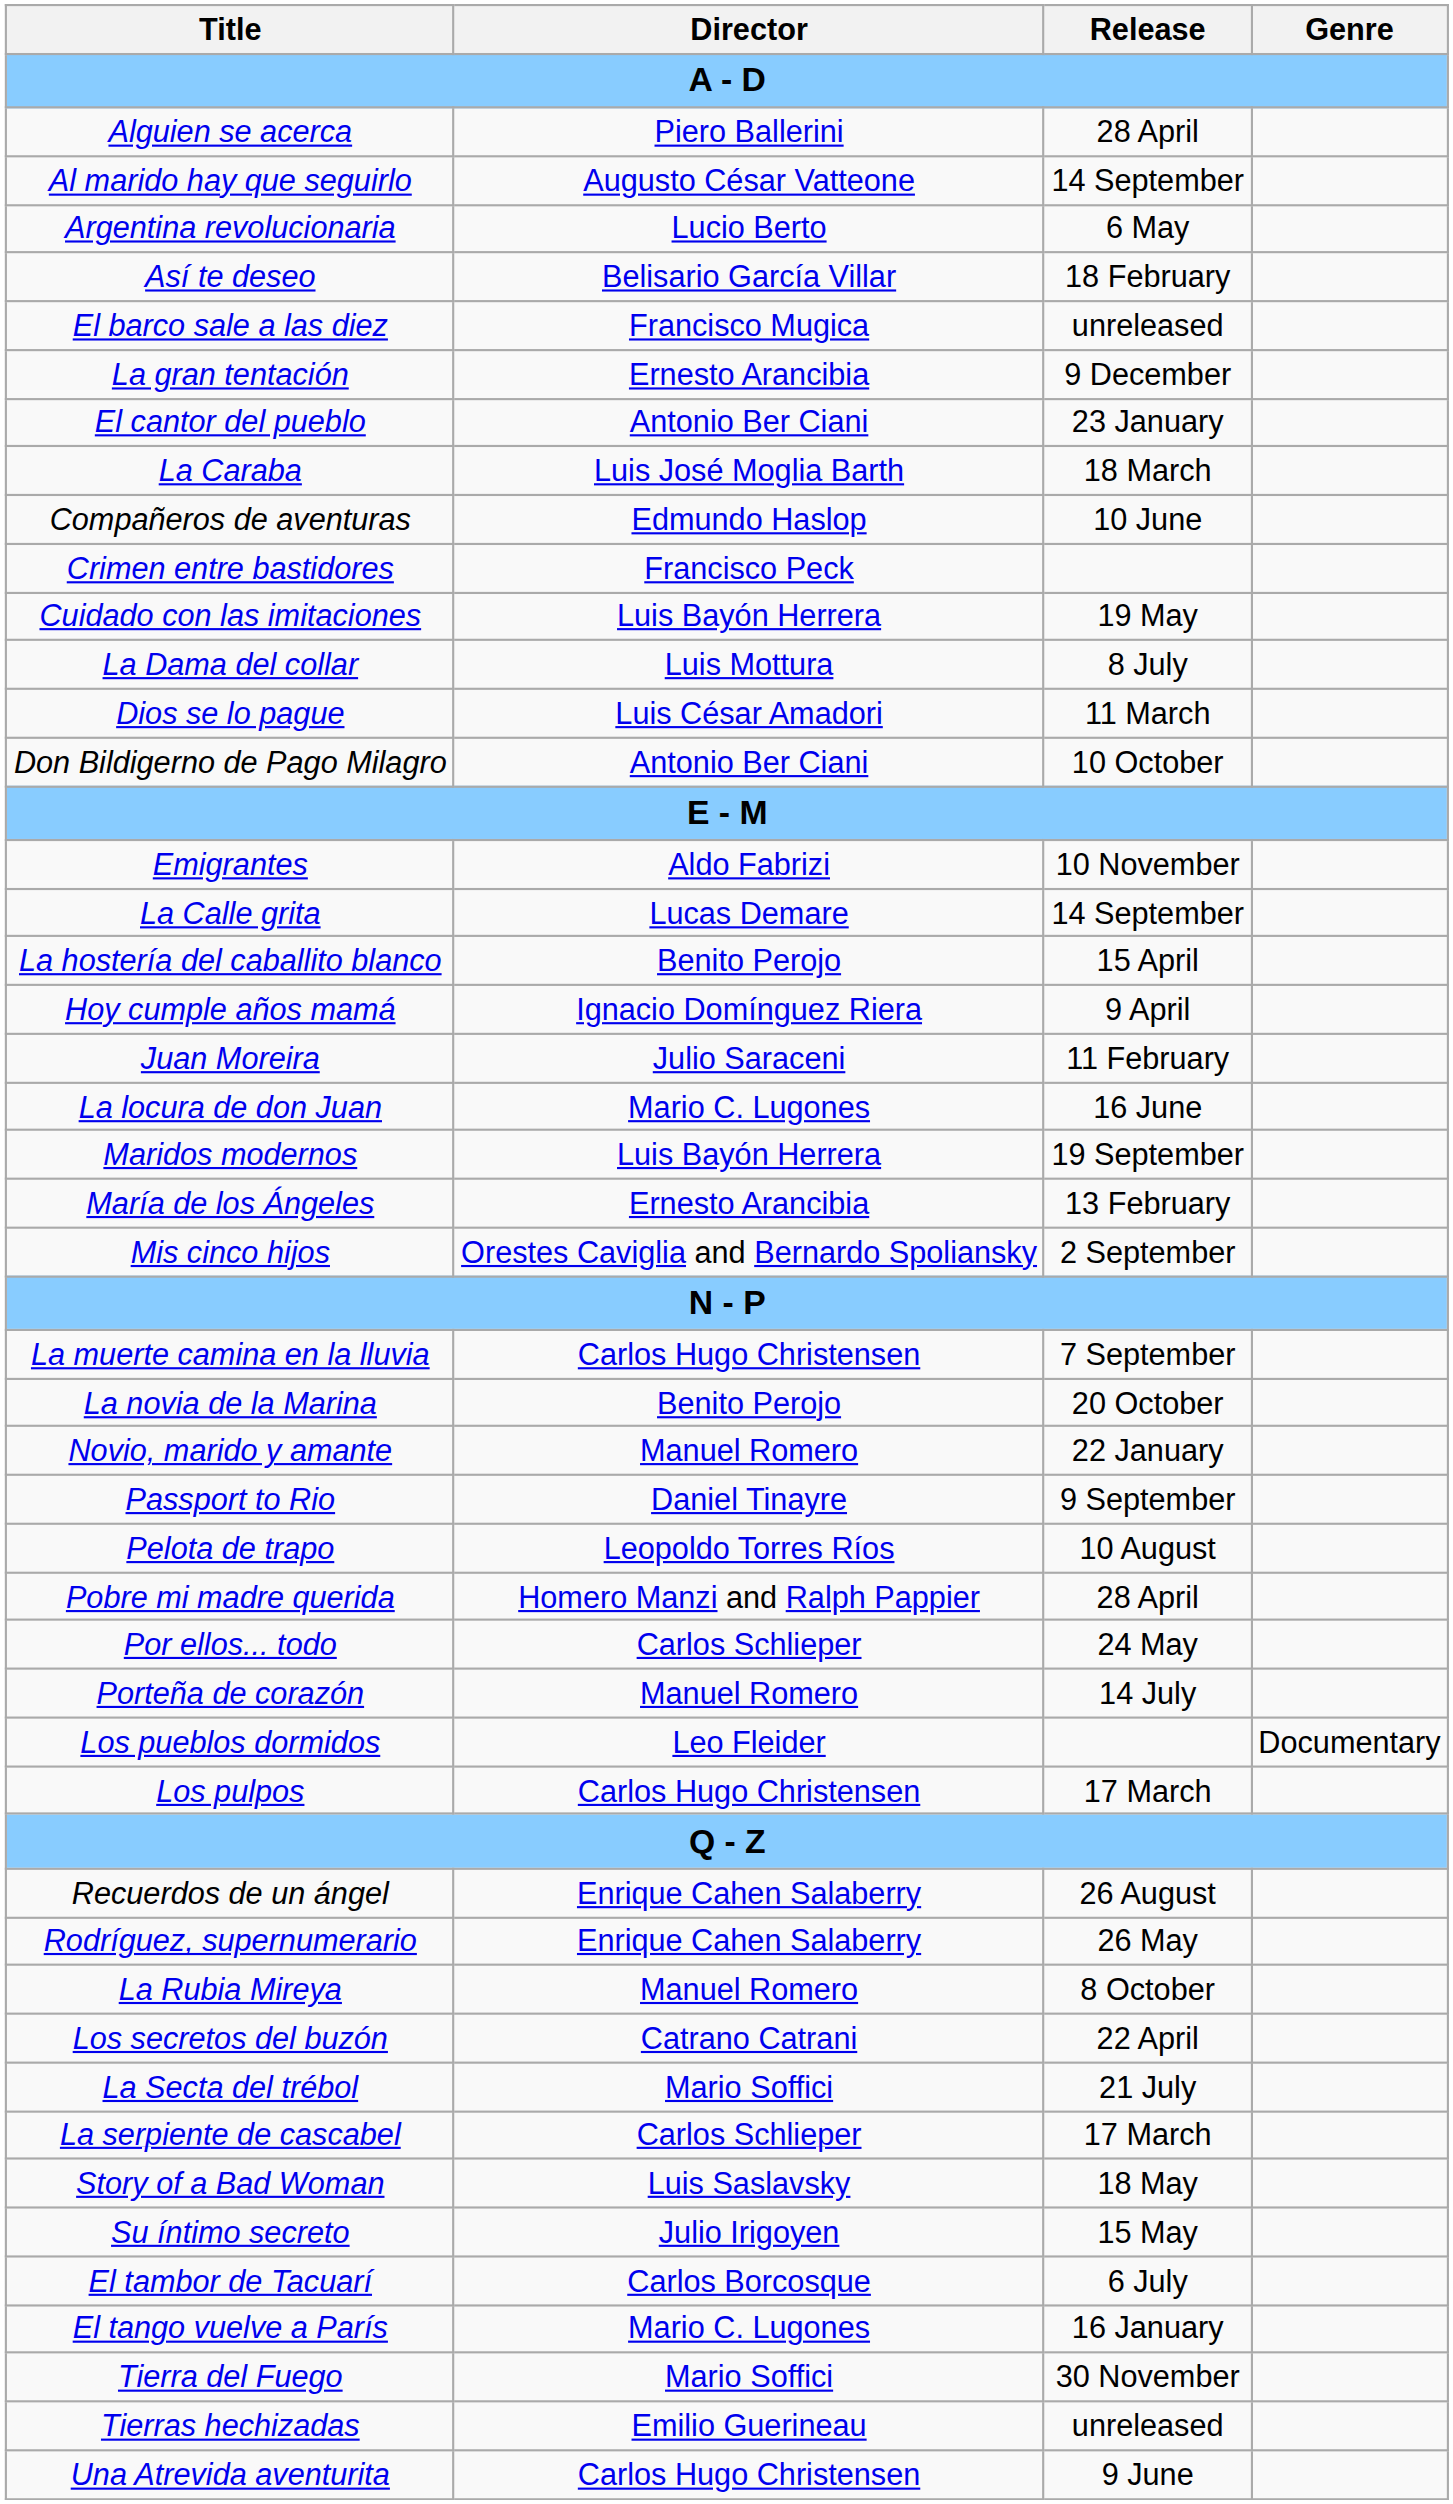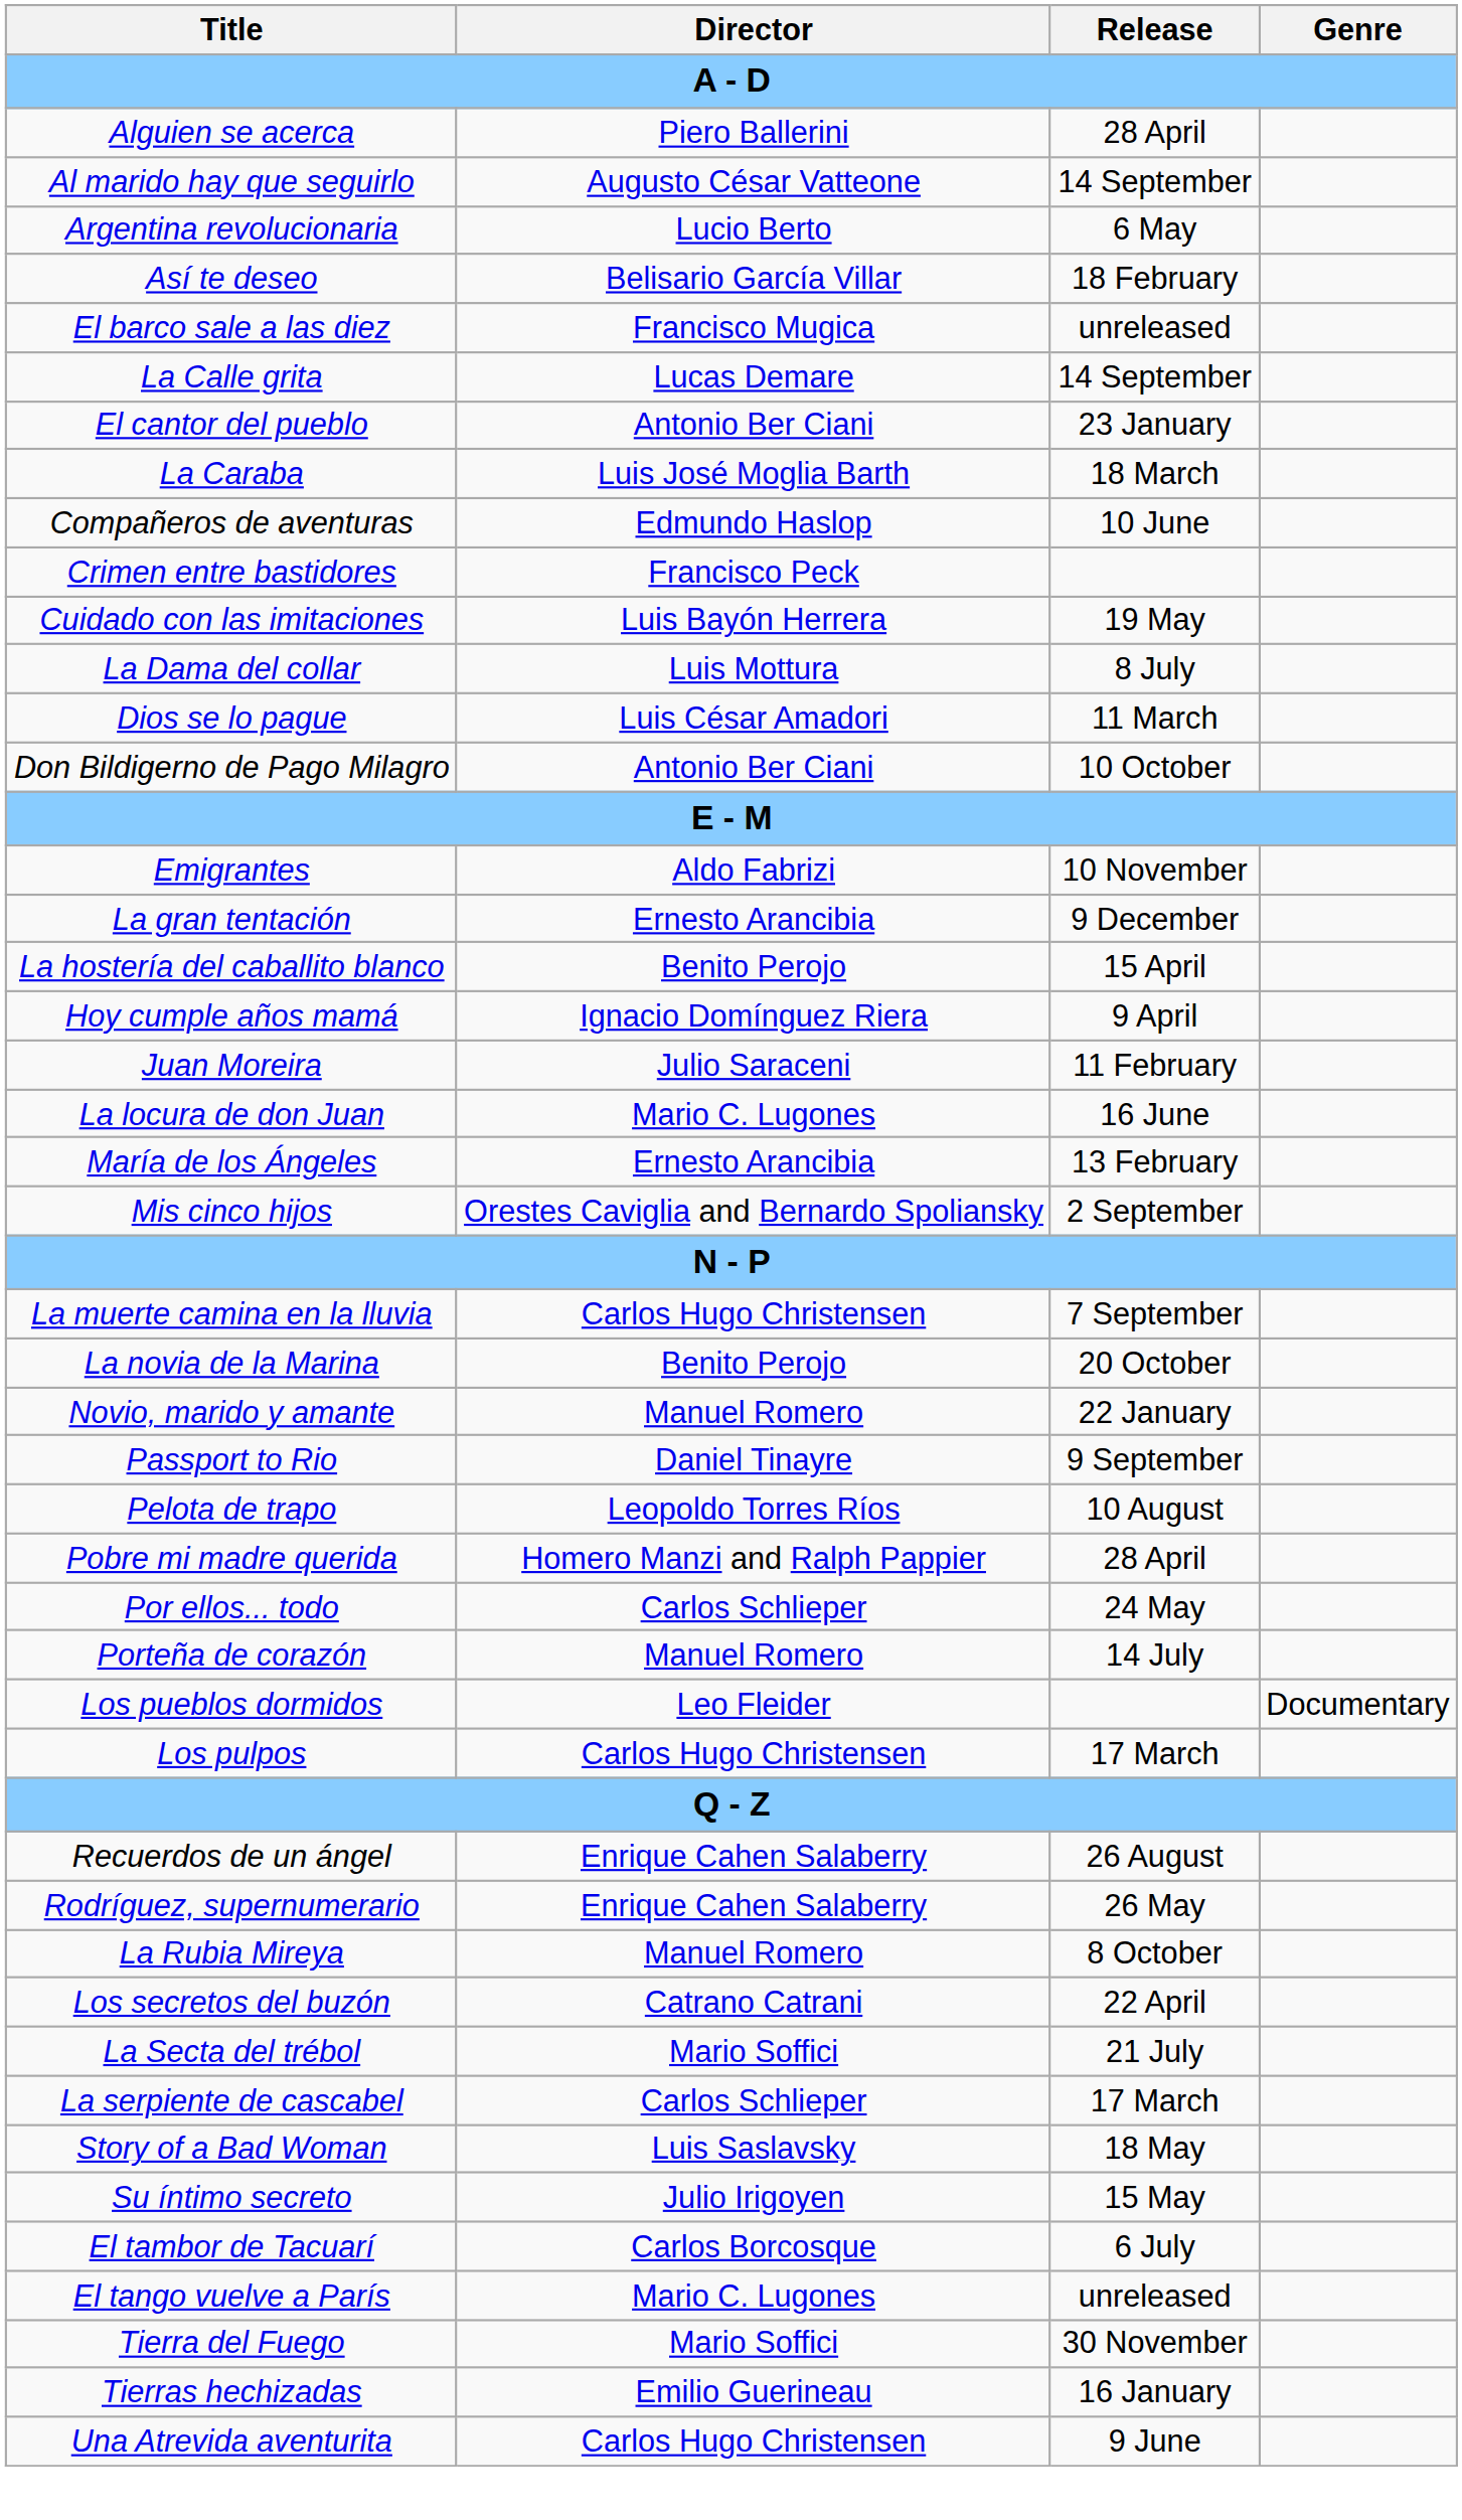rows swapped: La Calle grita <-> La gran tentación
- row: Maridos modernos | Luis Bayón Herrera | 19 September
El tango vuelve a París | Release: 16 January -> unreleased
Tierras hechizadas | Release: unreleased -> 16 January
